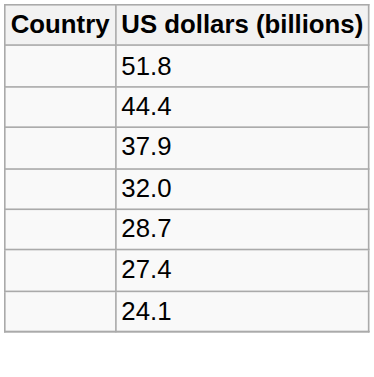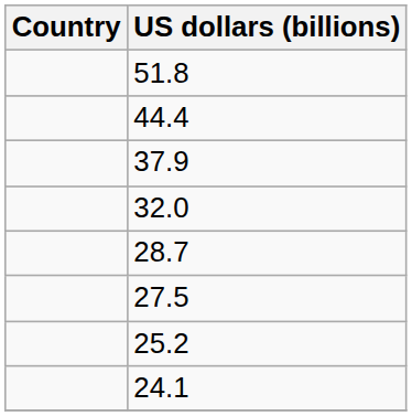+ row: 27.5
- row: 27.4
+ row: 25.2
